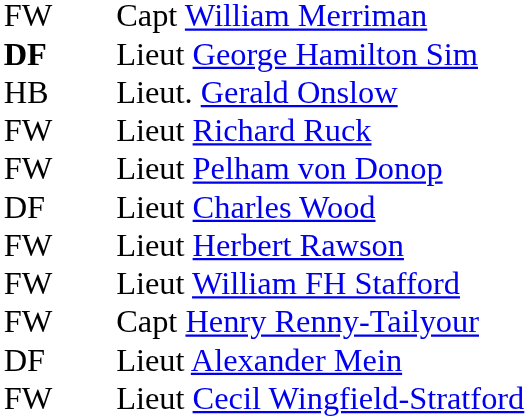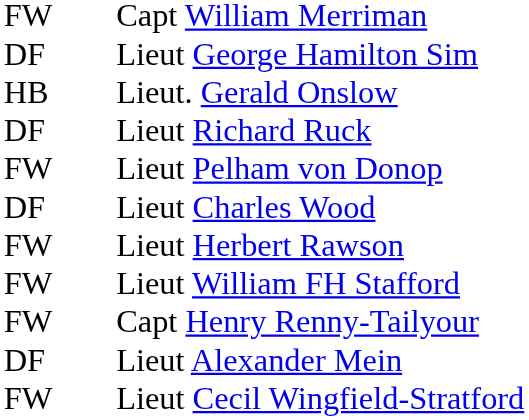Lieut George Hamilton Sim | column 1: bold -> normal
Lieut Richard Ruck | column 1: FW -> DF
